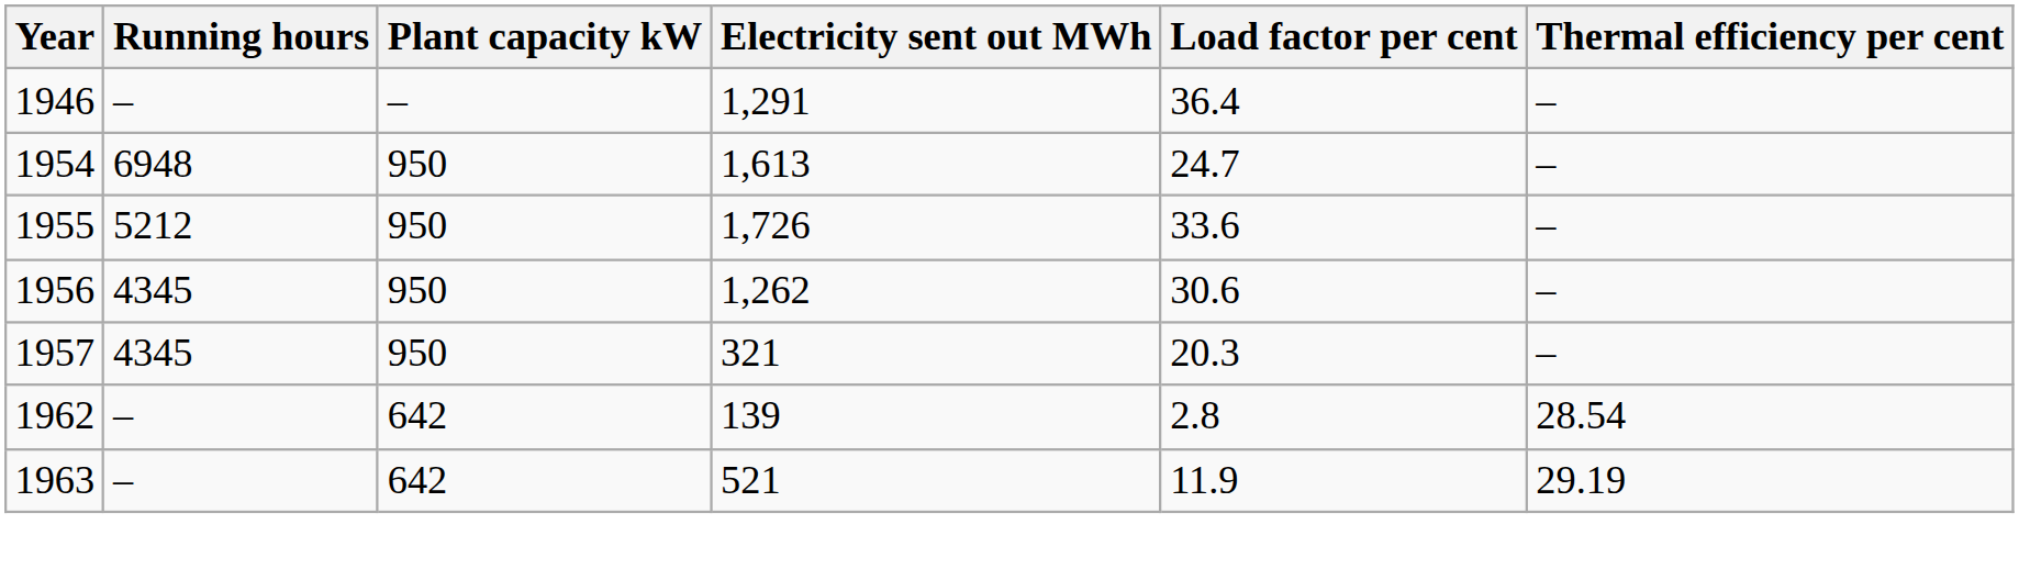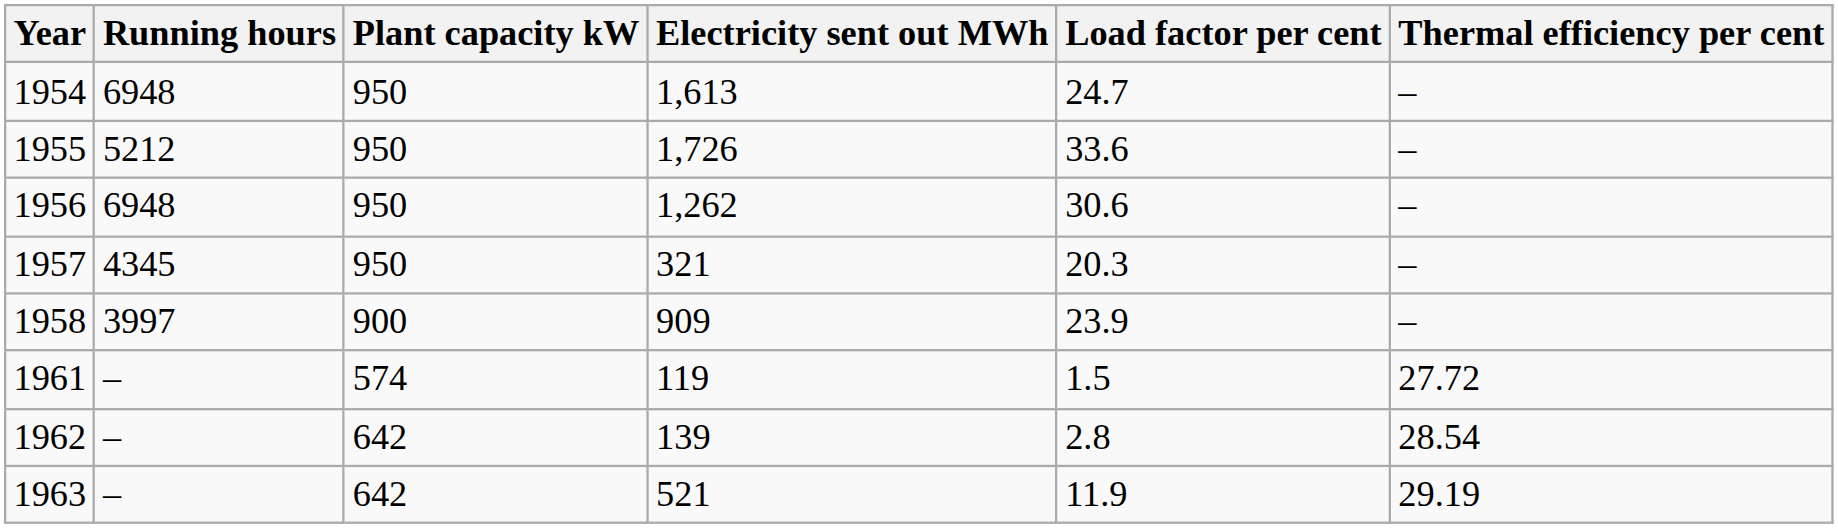- row: 1946 | – | – | 1,291 | 36.4 | –
1956 | Running hours: 4345 -> 6948
+ row: 1958 | 3997 | 900 | 909 | 23.9 | –
+ row: 1961 | – | 574 | 119 | 1.5 | 27.72
